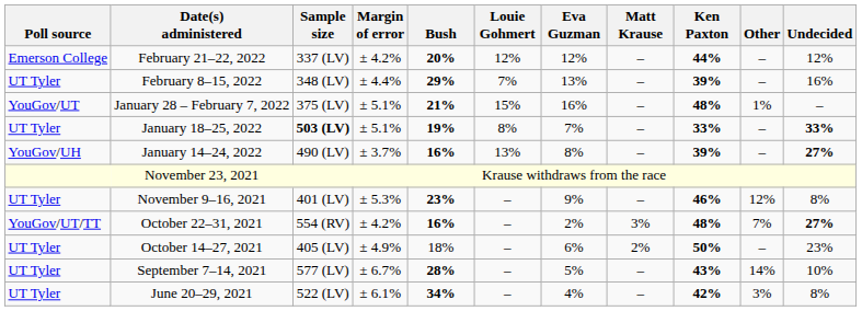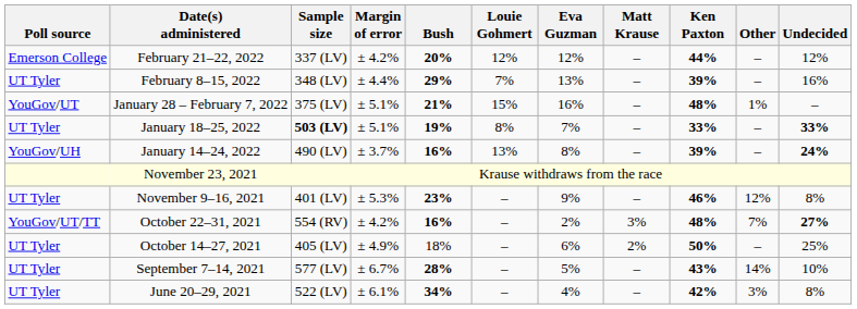January 14–24, 2022 | Undecided: 27% -> 24%
October 14–27, 2021 | Undecided: 23% -> 25%
